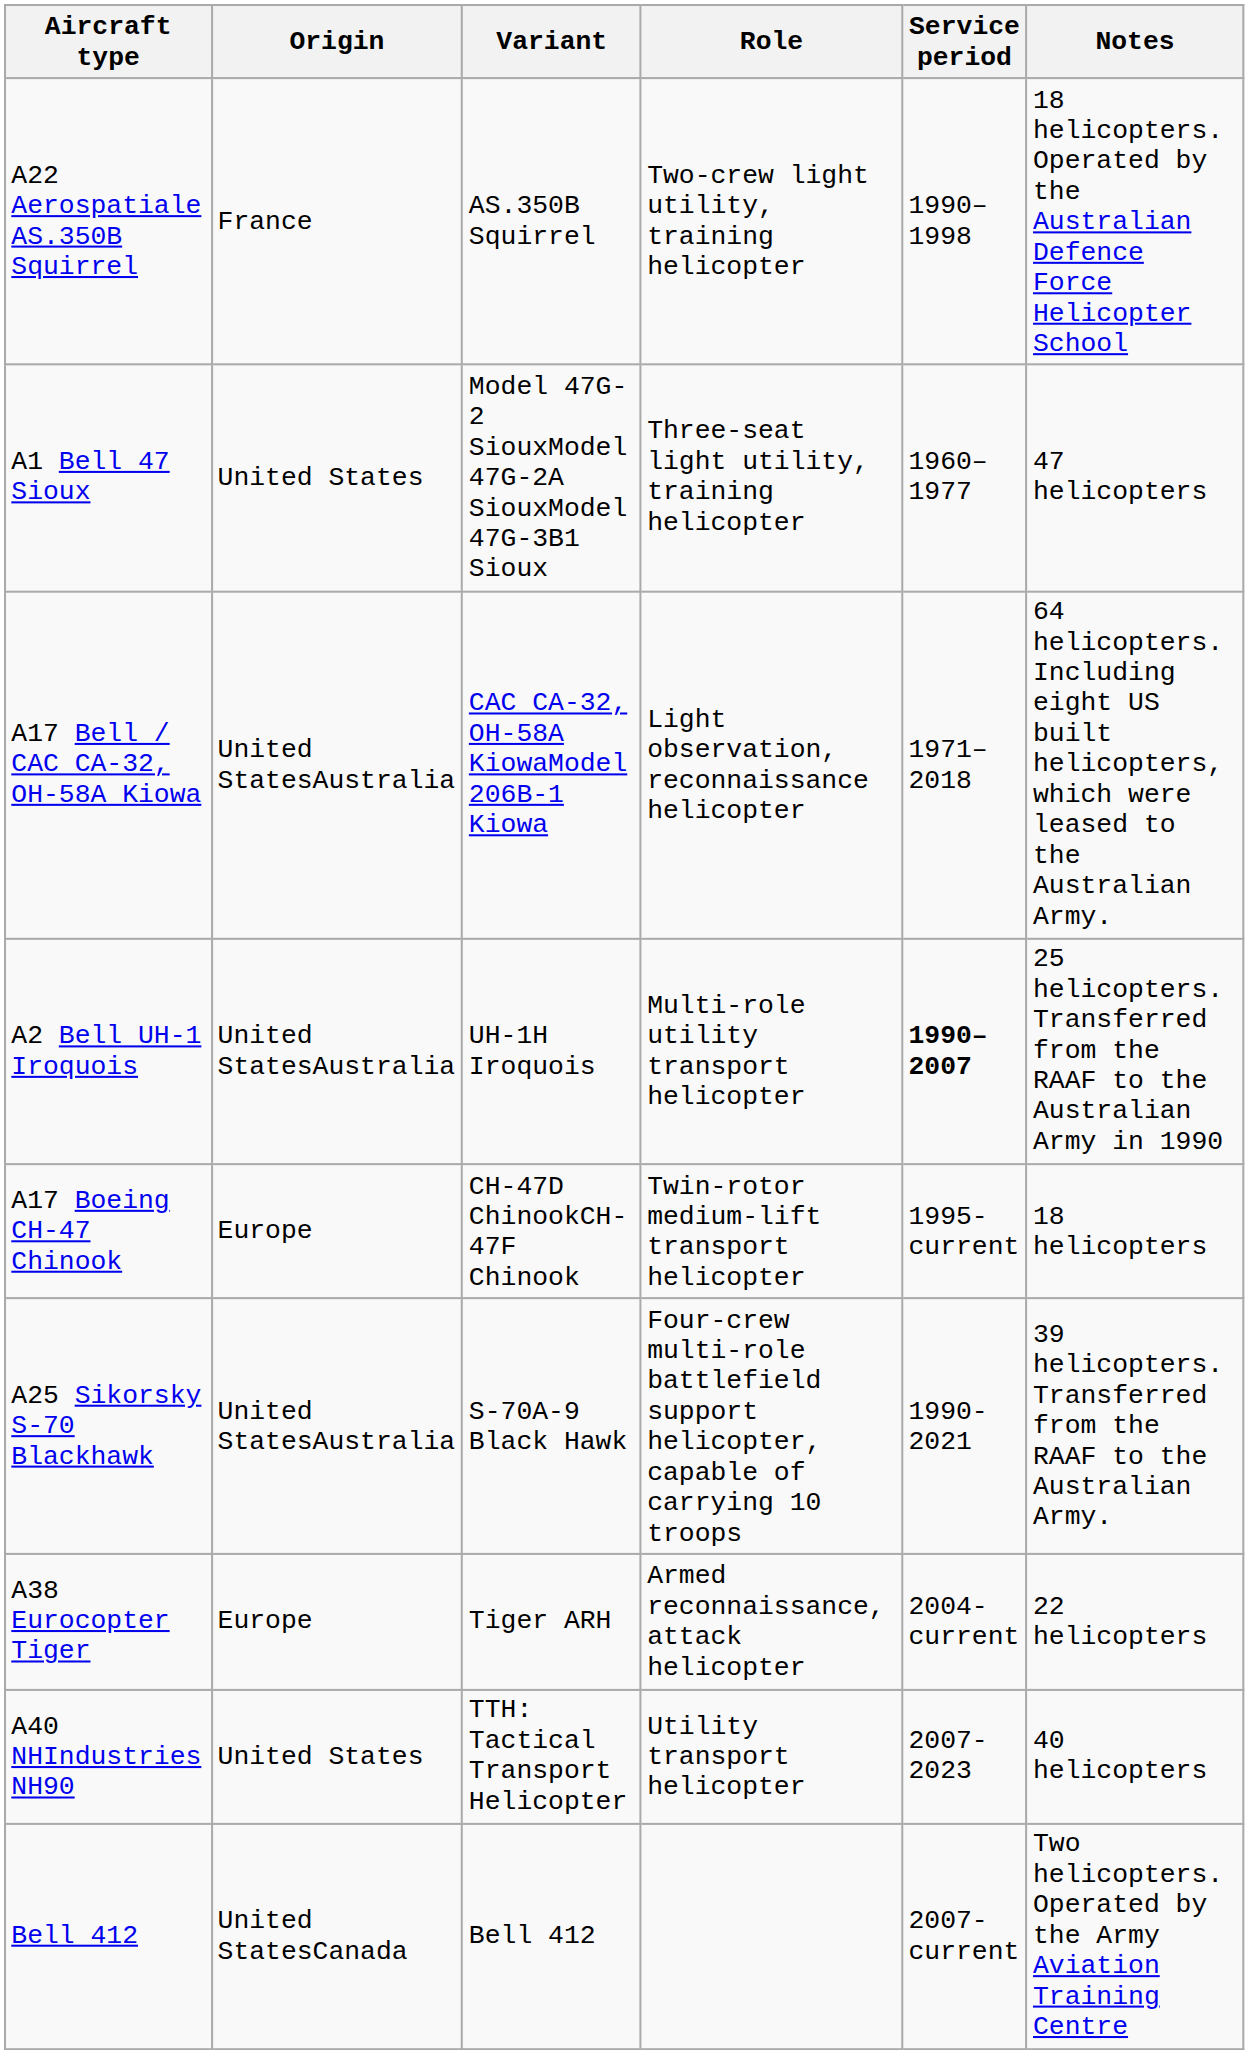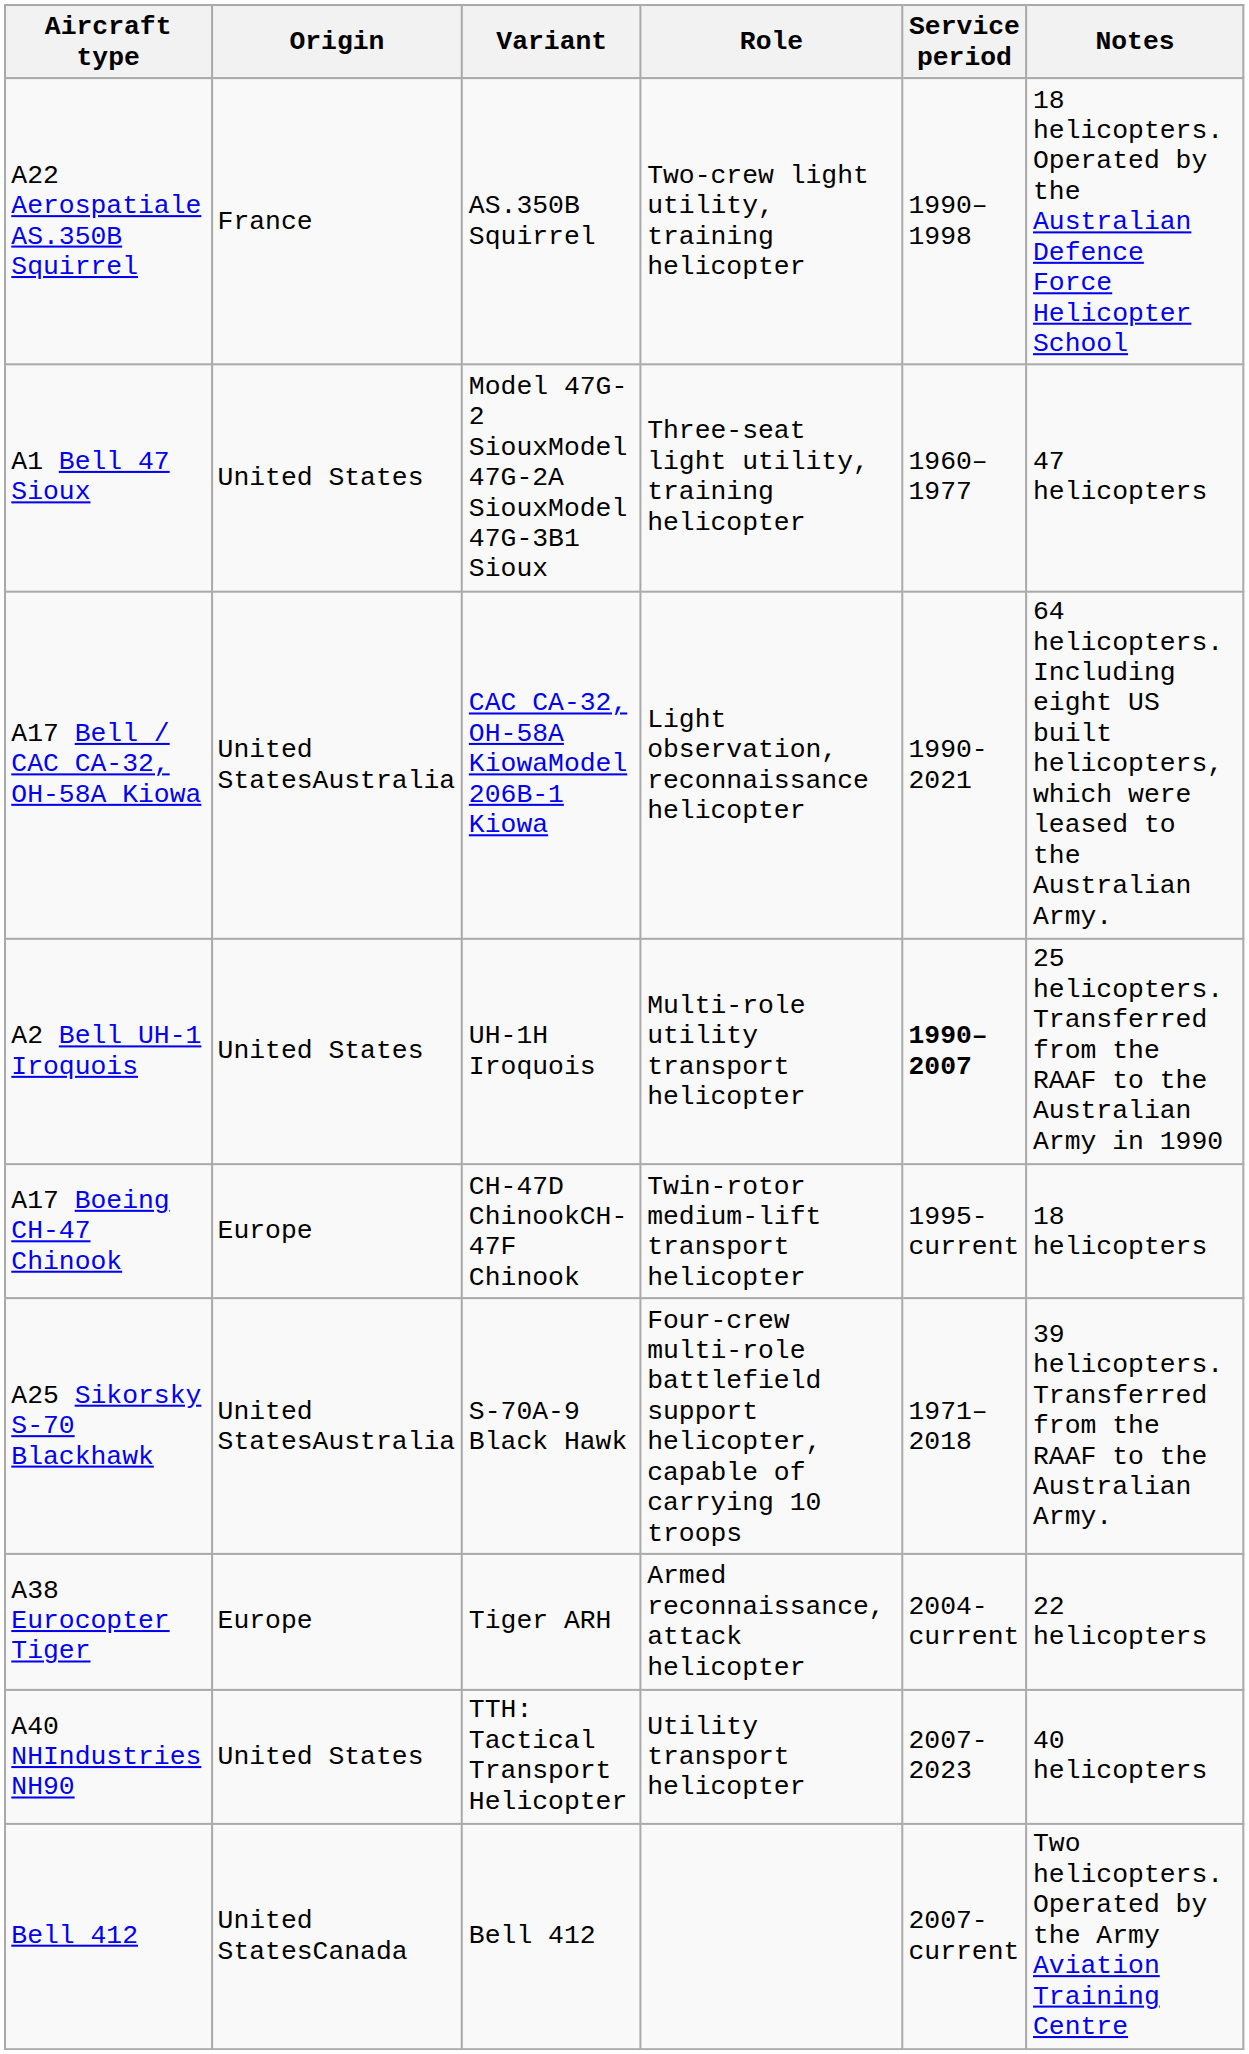A17 Bell / CAC CA-32, OH-58A Kiowa | Service period: 1971–2018 -> 1990-2021
A2 Bell UH-1 Iroquois | Origin: United StatesAustralia -> United States
A25 Sikorsky S-70 Blackhawk | Service period: 1990-2021 -> 1971–2018
